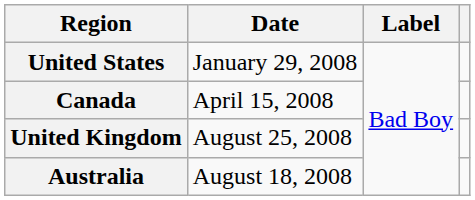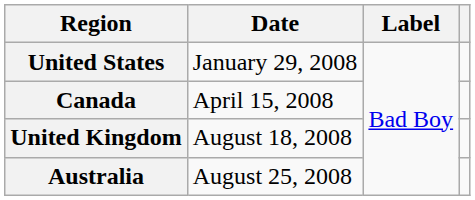United Kingdom | Date: August 25, 2008 -> August 18, 2008
Australia | Date: August 18, 2008 -> August 25, 2008
